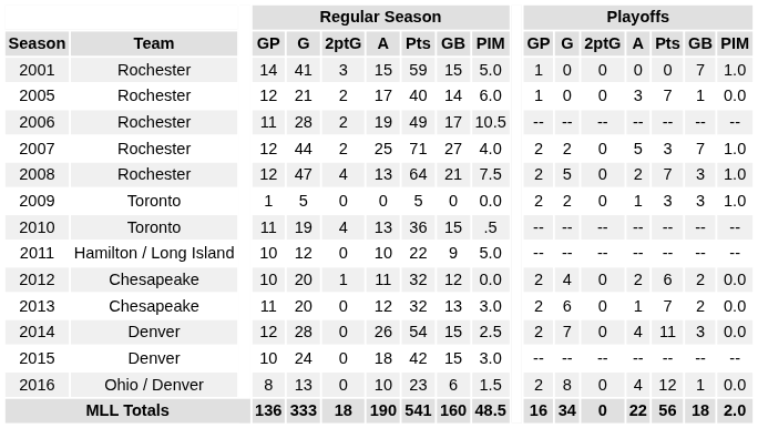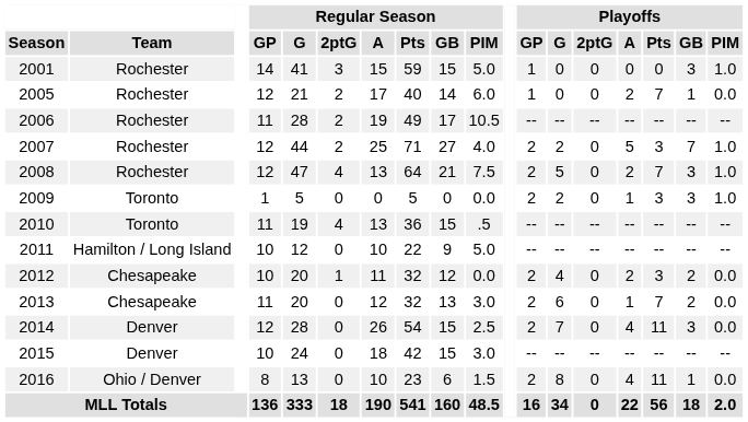2001 | Playoffs / GB: 7 -> 3
2005 | Playoffs / A: 3 -> 2
2012 | Playoffs / Pts: 6 -> 3
2016 | Playoffs / Pts: 12 -> 11
